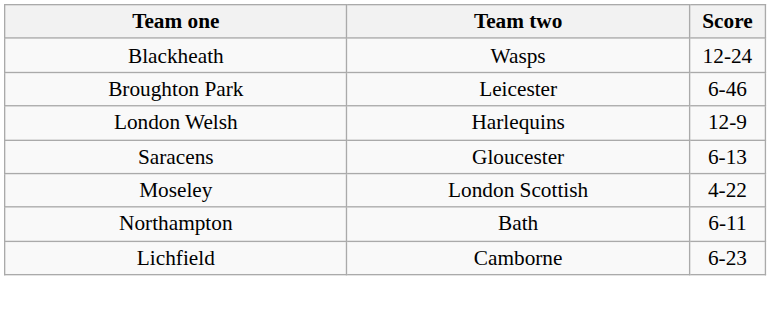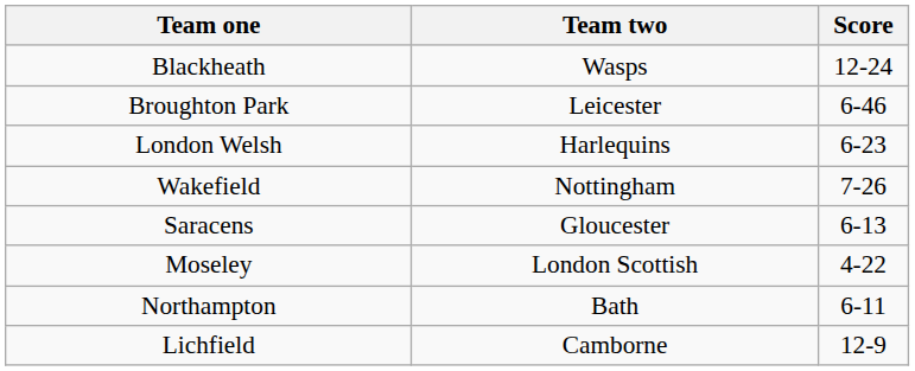London Welsh | Score: 12-9 -> 6-23
+ row: Wakefield | Nottingham | 7-26
Lichfield | Score: 6-23 -> 12-9
